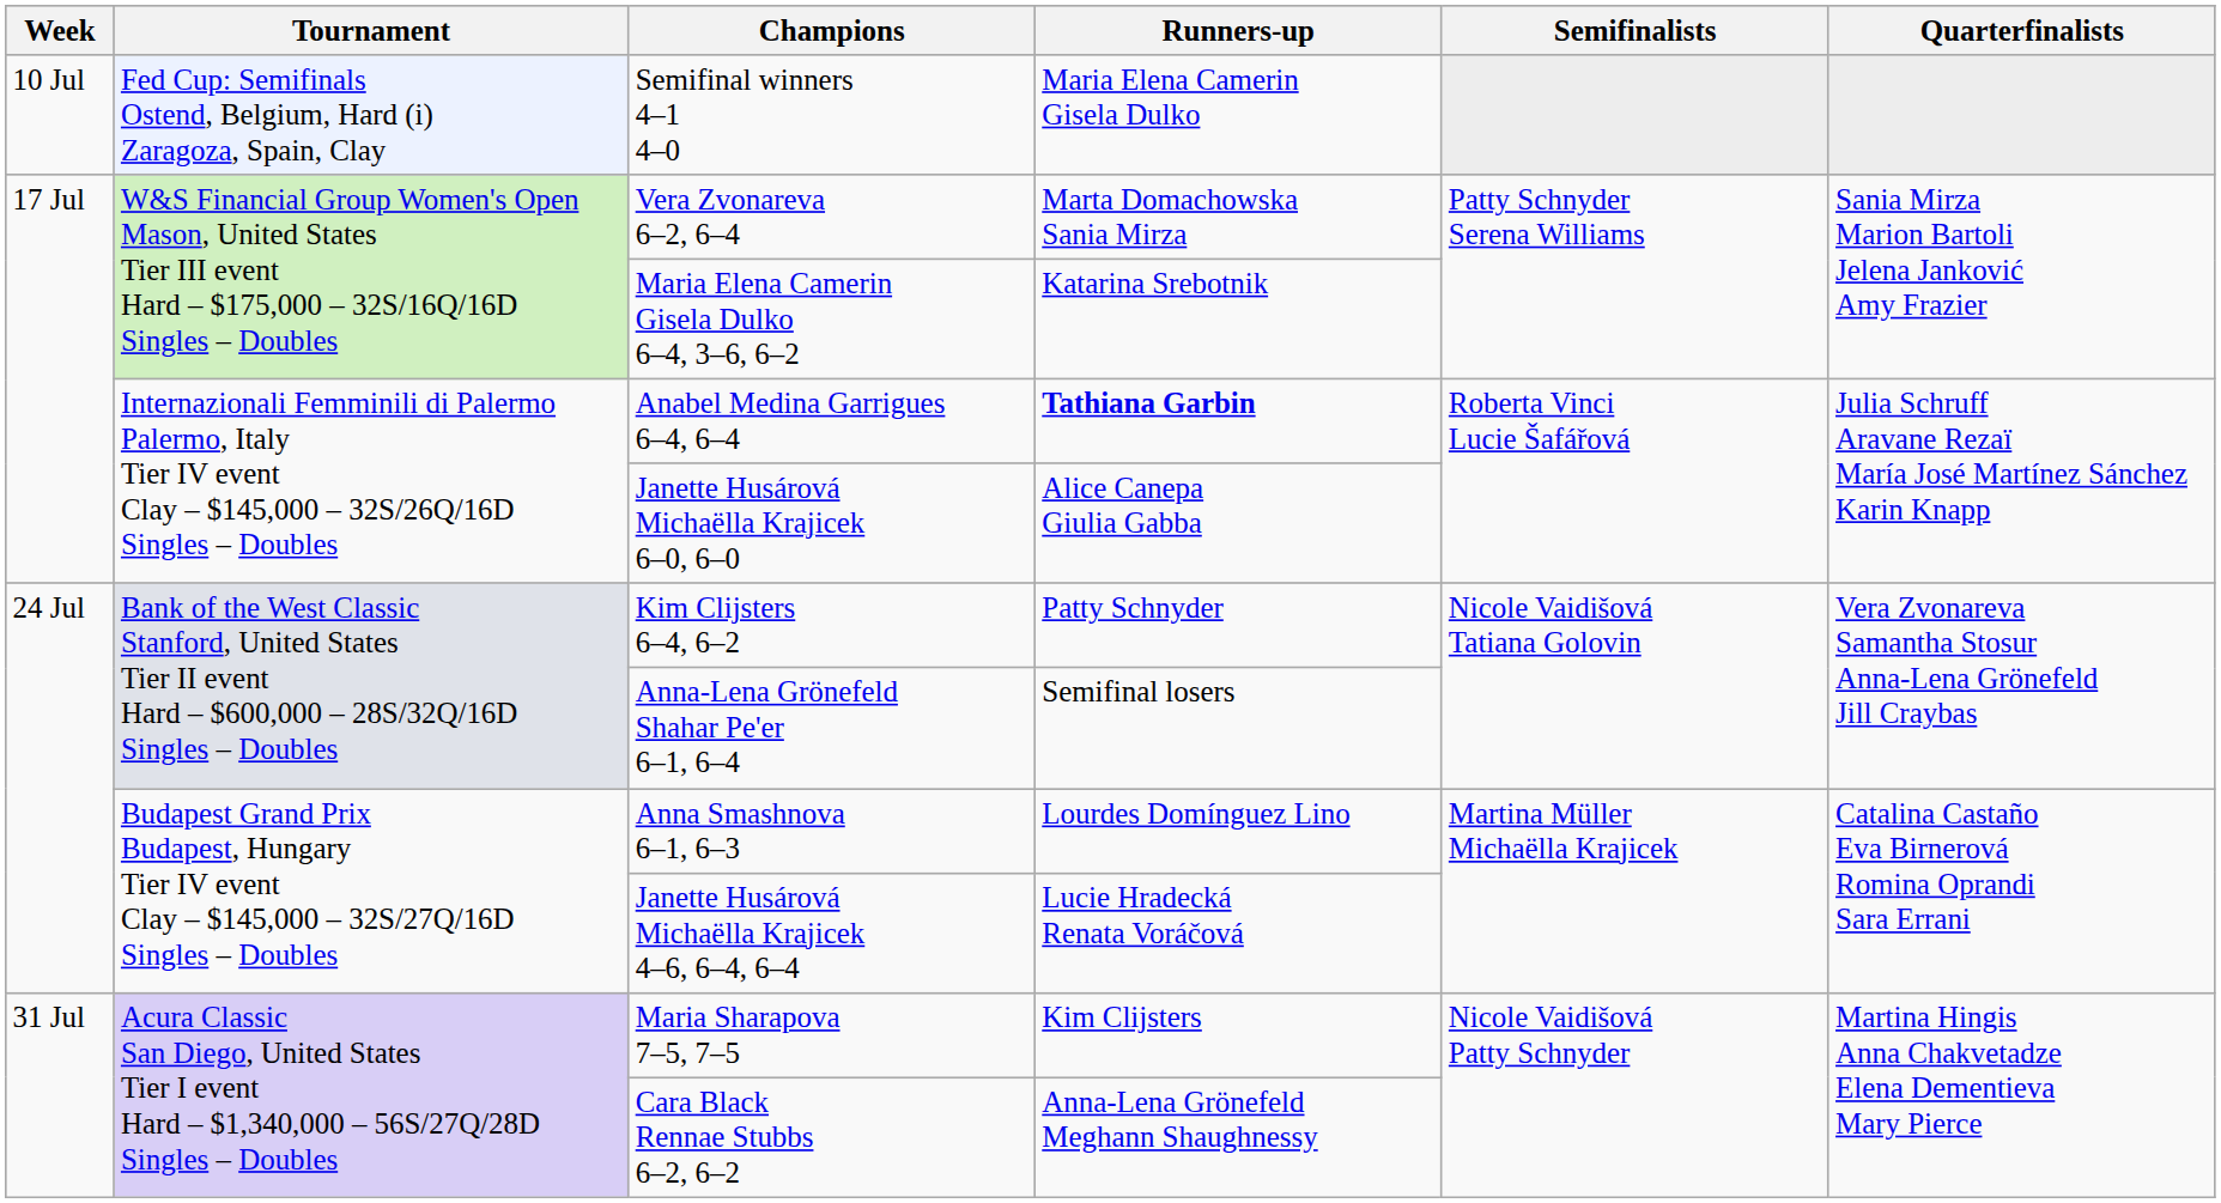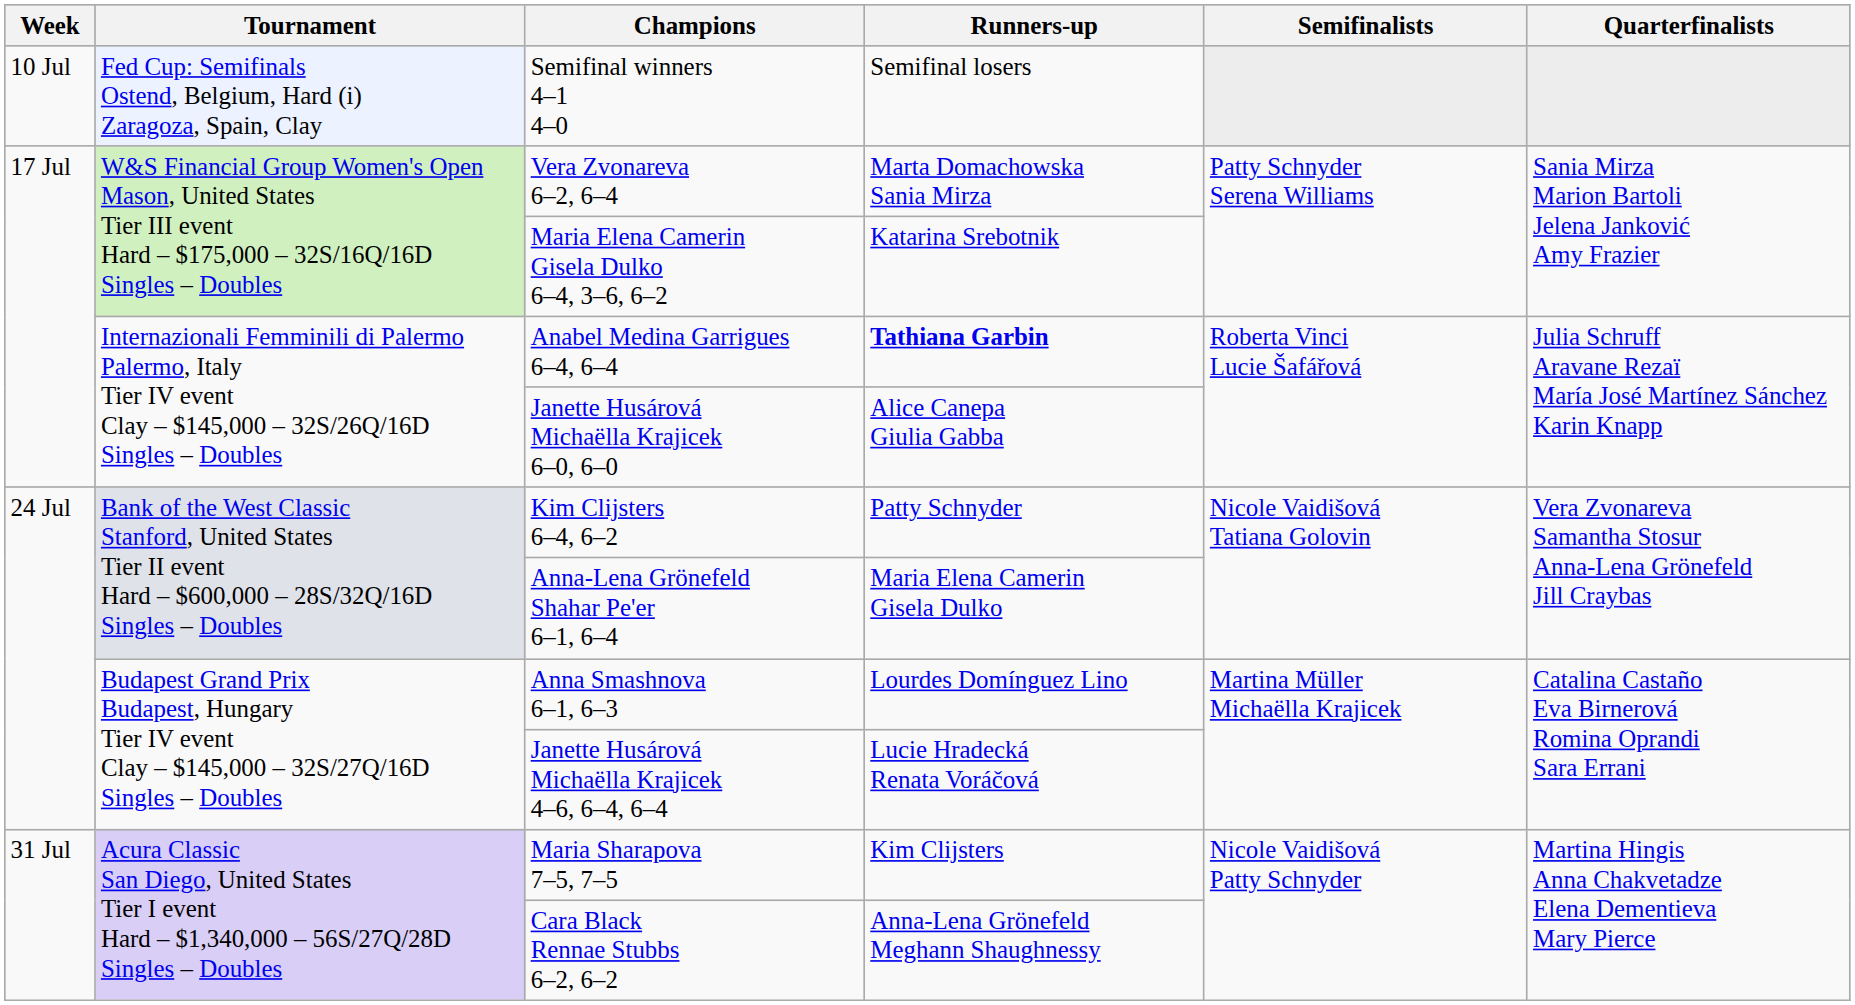Semifinal winners 4–1 4–0 | Runners-up: Maria Elena Camerin Gisela Dulko -> Semifinal losers
Anna-Lena Grönefeld Shahar Pe'er 6–1, 6–4 | Runners-up: Semifinal losers -> Maria Elena Camerin Gisela Dulko
